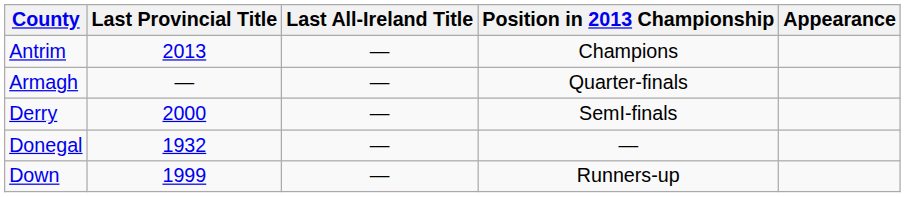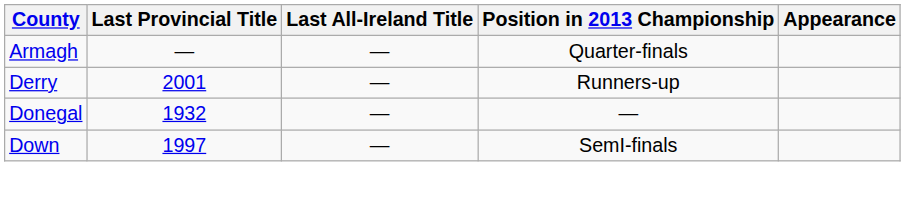- row: Antrim | 2013 | — | Champions
Derry | Last Provincial Title: 2000 -> 2001
Derry | Position in 2013 Championship: SemI-finals -> Runners-up
Down | Last Provincial Title: 1999 -> 1997
Down | Position in 2013 Championship: Runners-up -> SemI-finals
